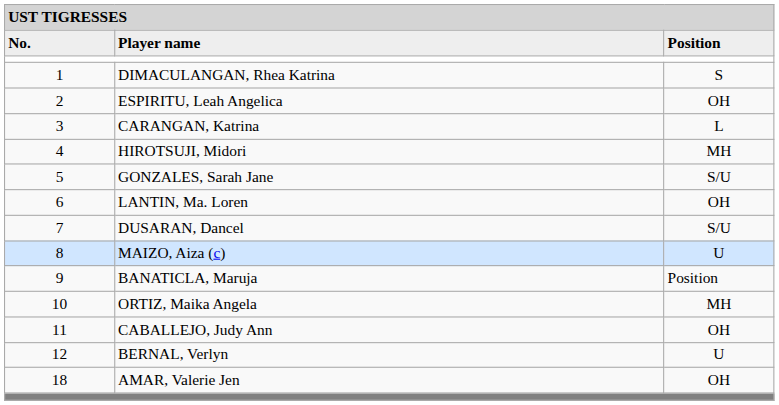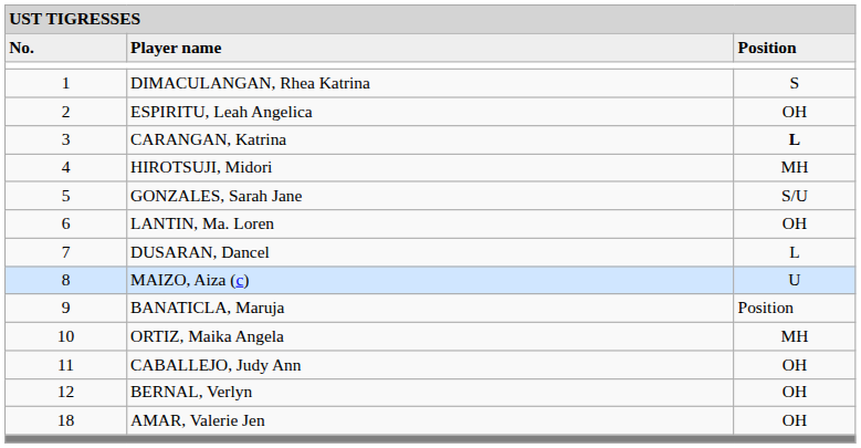CARANGAN, Katrina | column 3: normal -> bold
DUSARAN, Dancel | column 3: S/U -> L
BERNAL, Verlyn | column 3: U -> OH
